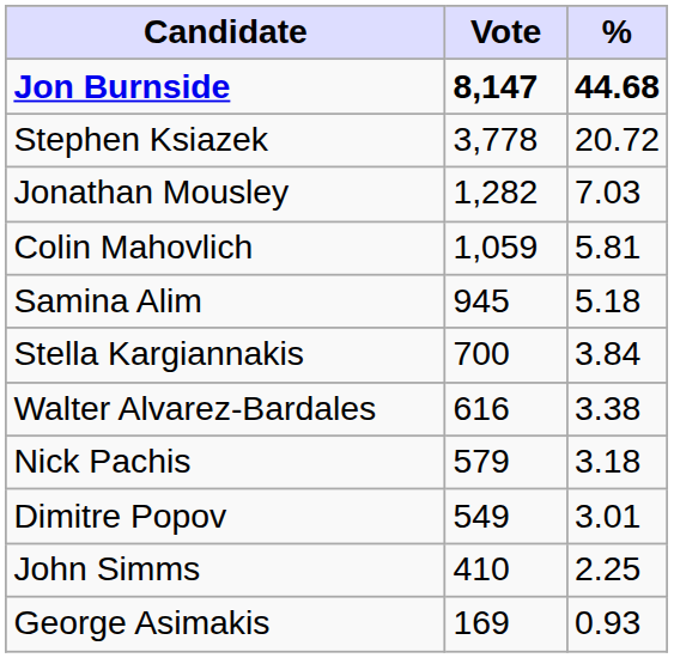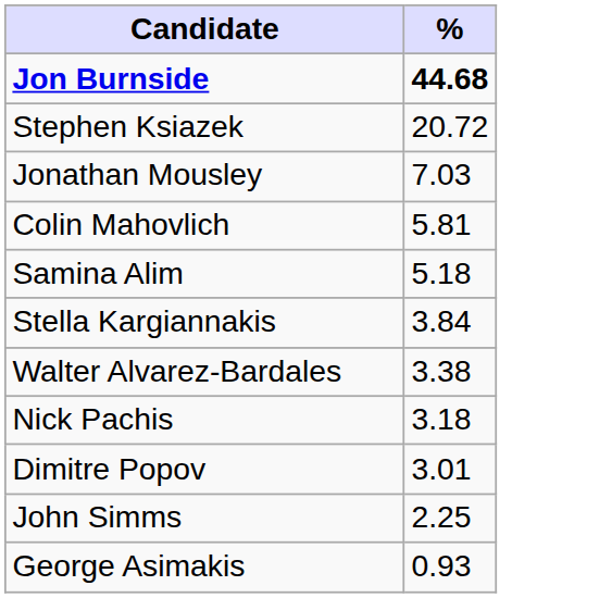- column: Vote | 8,147 | 3,778 | 1,282 | 1,059 | 945 | 700 | 616 | 579 | 549 | 410 | 169
